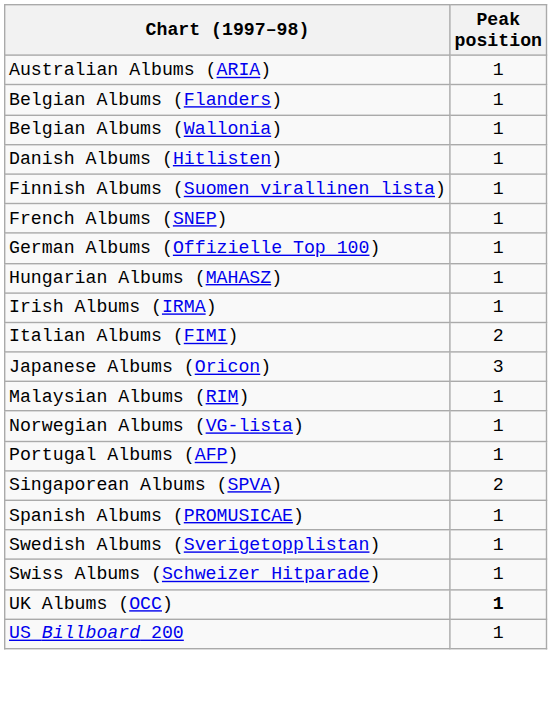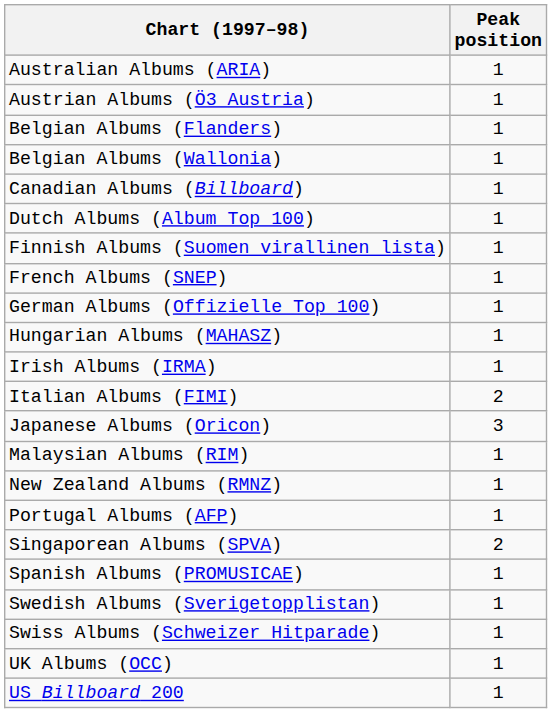+ row: Austrian Albums (Ö3 Austria) | 1
+ row: Canadian Albums (Billboard) | 1
- row: Danish Albums (Hitlisten) | 1
+ row: Dutch Albums (Album Top 100) | 1
+ row: New Zealand Albums (RMNZ) | 1
- row: Norwegian Albums (VG-lista) | 1
UK Albums (OCC) | Peak position: bold -> normal
